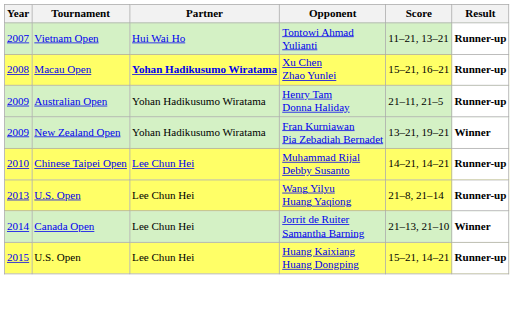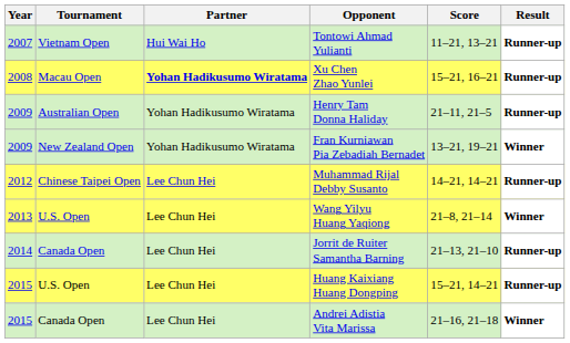Muhammad Rijal Debby Susanto | Year: 2010 -> 2012
Wang Yilyu Huang Yaqiong | Result: Runner-up -> Winner
Jorrit de Ruiter Samantha Barning | Result: Winner -> Runner-up
+ row: 2015 | Canada Open | Lee Chun Hei | Andrei Adistia Vita Marissa | 21–16, 21–18 | Winner
